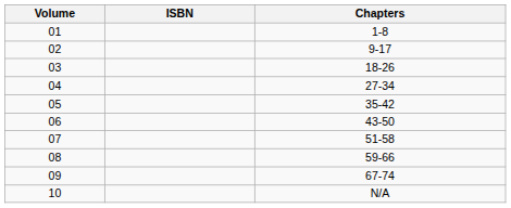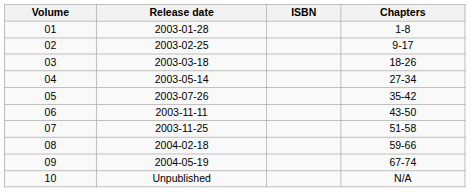+ column: Release date | 2003-01-28 | 2003-02-25 | 2003-03-18 | 2003-05-14 | 2003-07-26 | 2003-11-11 | 2003-11-25 | 2004-02-18 | 2004-05-19 | Unpublished
